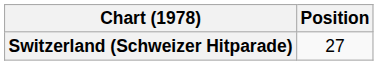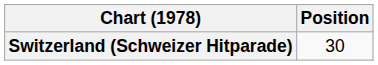Switzerland (Schweizer Hitparade) | Position: 27 -> 30
